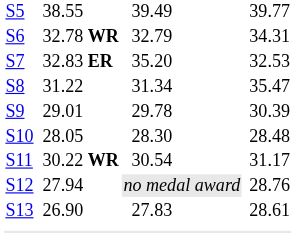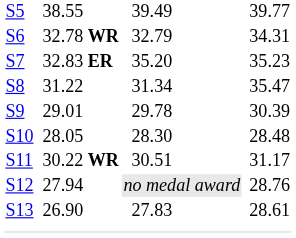S7 | column 7: 32.53 -> 35.23
S11 | column 5: 30.54 -> 30.51
